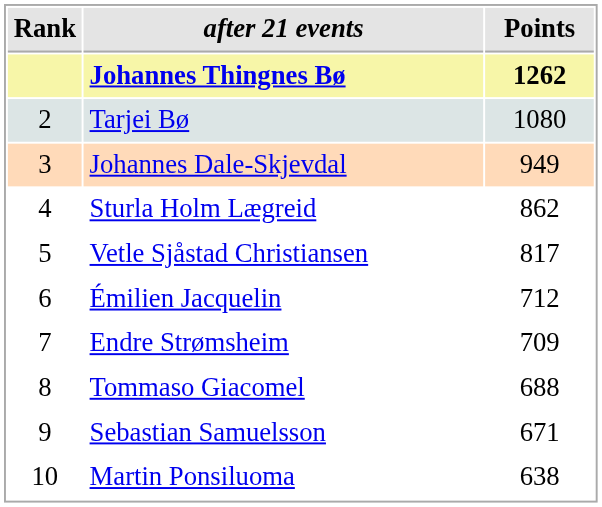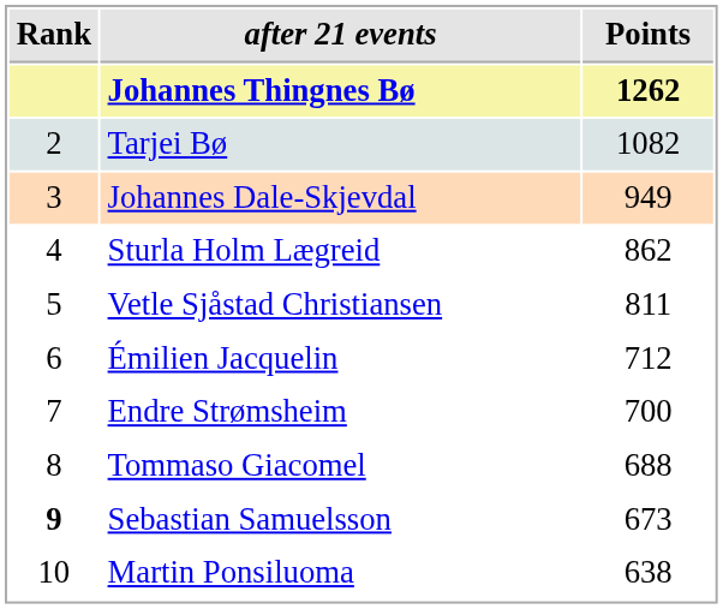Tarjei Bø | Points: 1080 -> 1082
Vetle Sjåstad Christiansen | Points: 817 -> 811
Endre Strømsheim | Points: 709 -> 700
Sebastian Samuelsson | Rank: normal -> bold
Sebastian Samuelsson | Points: 671 -> 673
